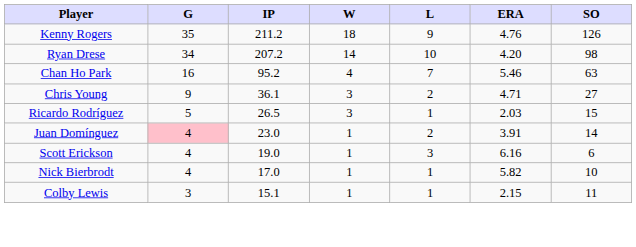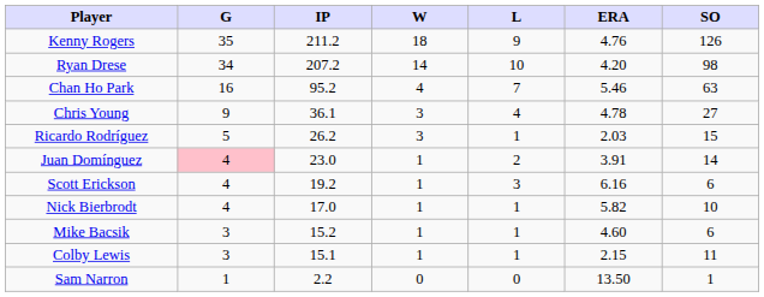Chris Young | L: 2 -> 4
Chris Young | ERA: 4.71 -> 4.78
Ricardo Rodríguez | IP: 26.5 -> 26.2
Scott Erickson | IP: 19.0 -> 19.2
+ row: Mike Bacsik | 3 | 15.2 | 1 | 1 | 4.60 | 6
+ row: Sam Narron | 1 | 2.2 | 0 | 0 | 13.50 | 1
